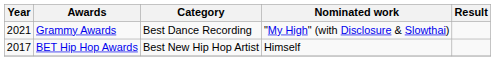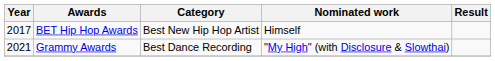rows swapped: BET Hip Hop Awards <-> Grammy Awards
